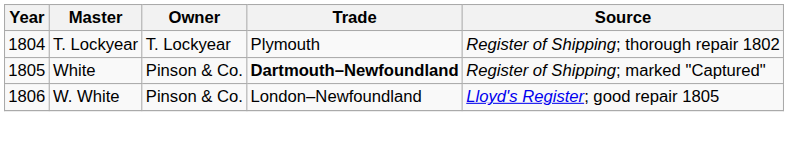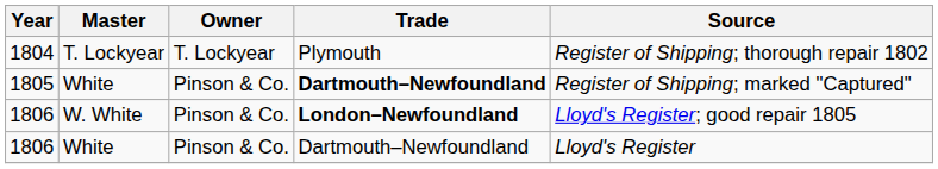1806 / W. White | Trade: normal -> bold
+ row: 1806 | White | Pinson & Co. | Dartmouth–Newfoundland | Lloyd's Register
